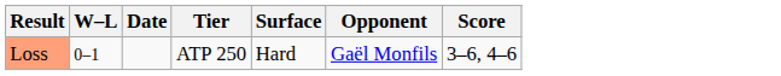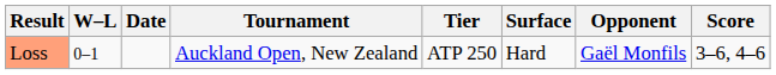+ column: Tournament | Auckland Open, New Zealand
